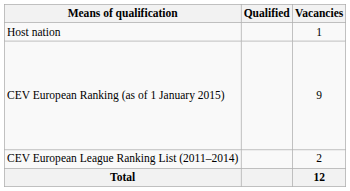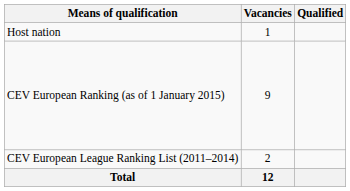columns swapped: Vacancies <-> Qualified
